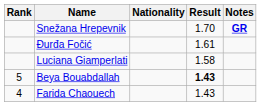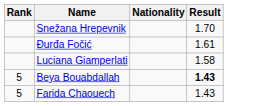- column: Notes | GR
Farida Chaouech | Rank: 4 -> 5
